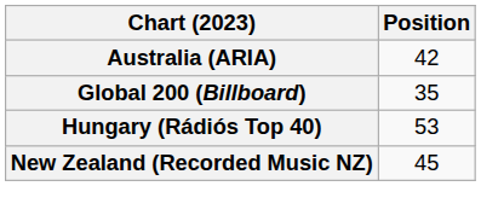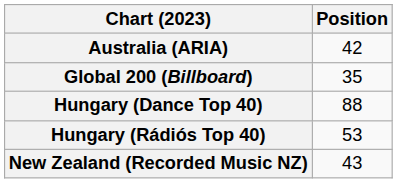+ row: Hungary (Dance Top 40) | 88
New Zealand (Recorded Music NZ) | Position: 45 -> 43
